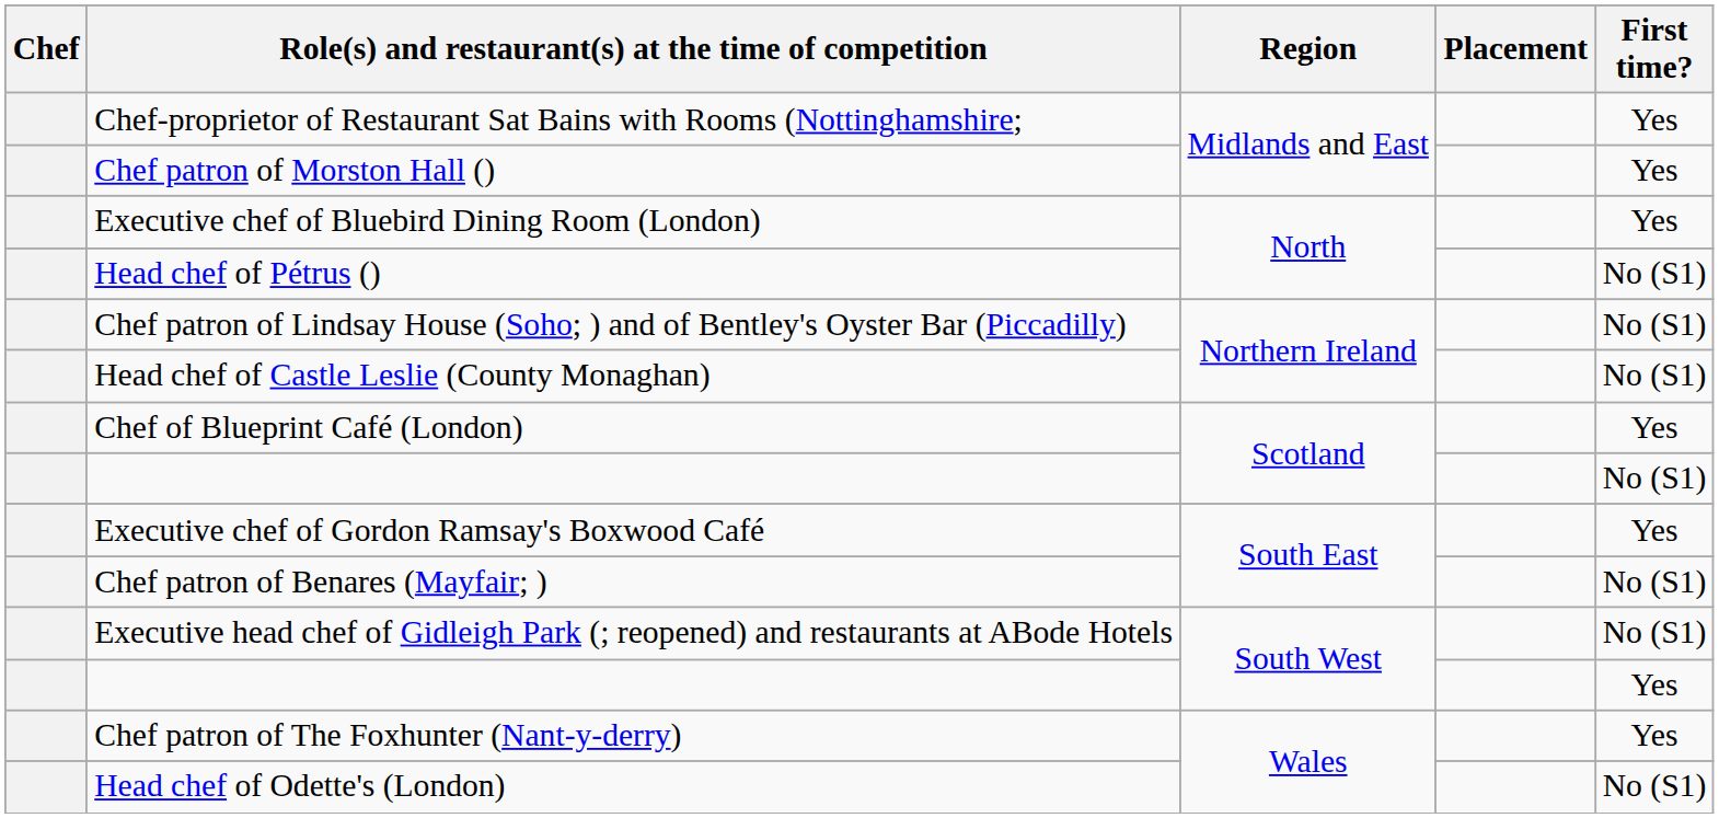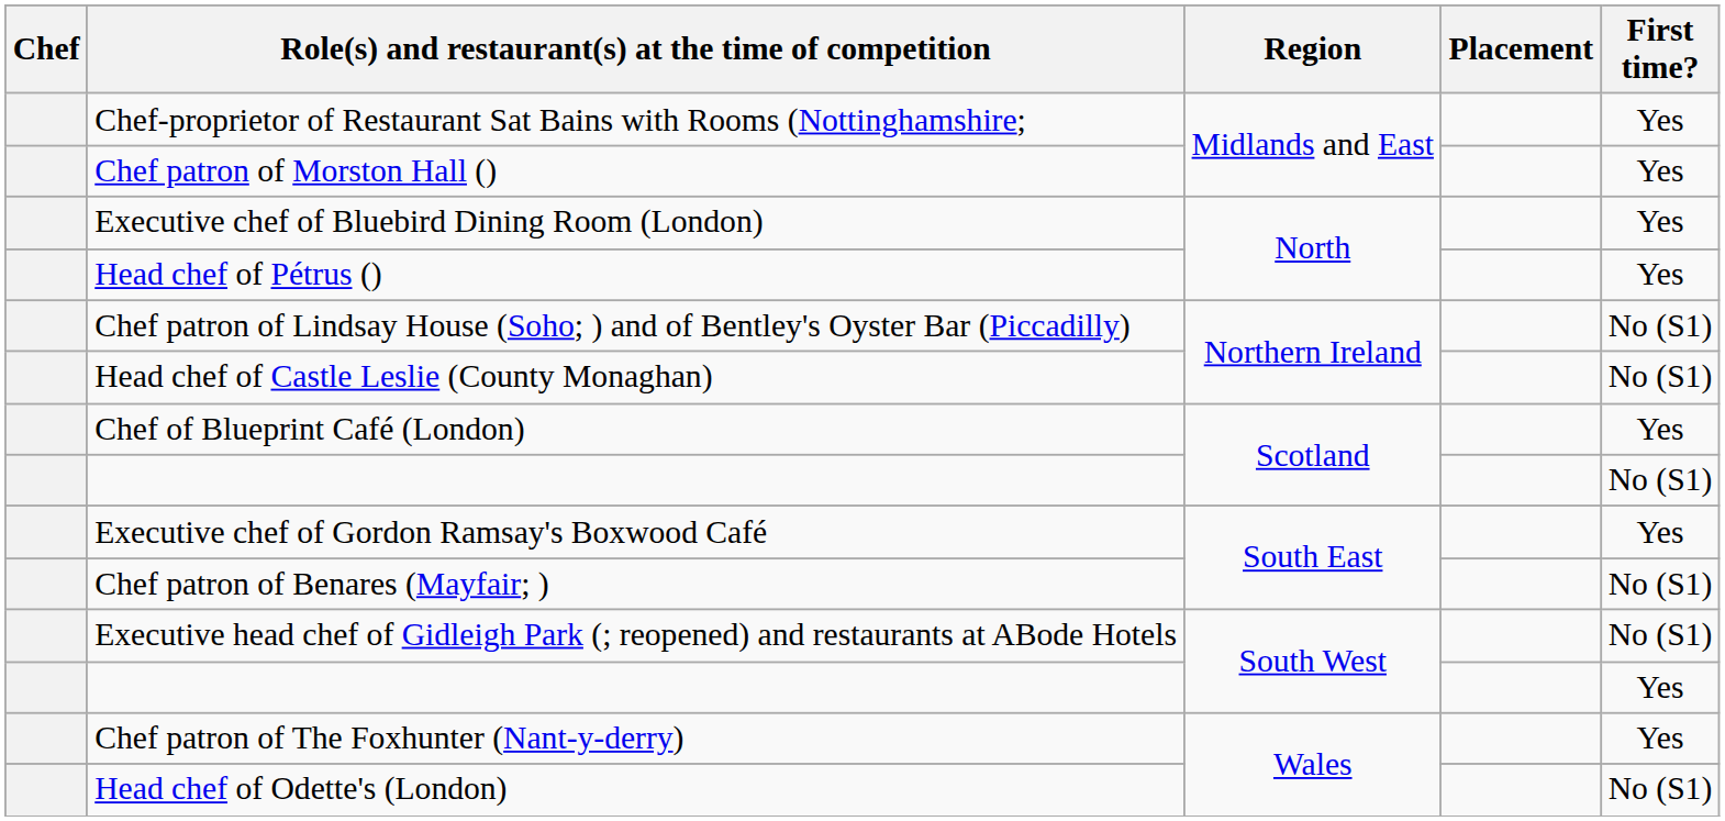Head chef of Pétrus () | First time?: No (S1) -> Yes
